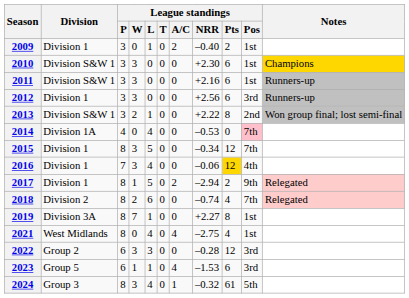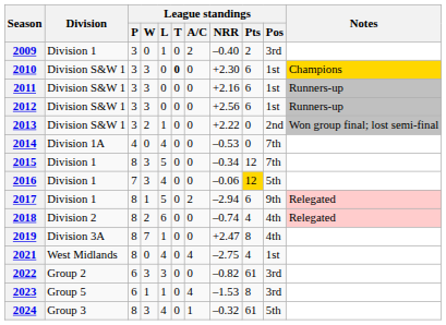2009 | League standings / Pos: 1st -> 3rd
2010 | League standings / T: normal -> bold
2012 | Division: Division 1 -> Division S&W 1
2012 | League standings / Pos: 3rd -> 1st
2013 | League standings / Pts: 8 -> 0
2014 | League standings / Pos: pink background -> no background
2016 | League standings / Pos: 4th -> 5th
2017 | League standings / Pts: 2 -> 6
2018 | League standings / Pos: 7th -> 4th
2019 | League standings / NRR: +2.27 -> +2.47
2019 | League standings / Pos: 1st -> 4th
2022 | League standings / NRR: –0.28 -> –0.82
2022 | League standings / Pts: 12 -> 61
2023 | League standings / Pts: 6 -> 8
